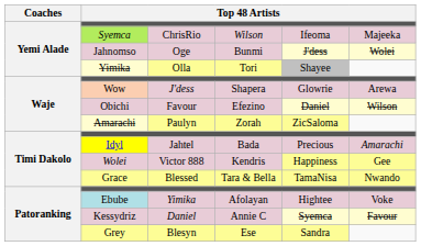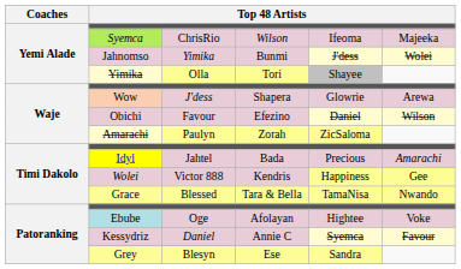Jahnomso | column 3: Oge -> Yimika
Ebube | column 3: Yimika -> Oge
